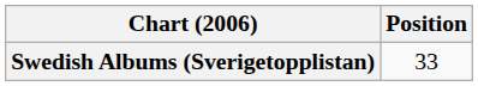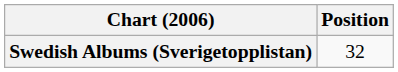Swedish Albums (Sverigetopplistan) | Position: 33 -> 32
